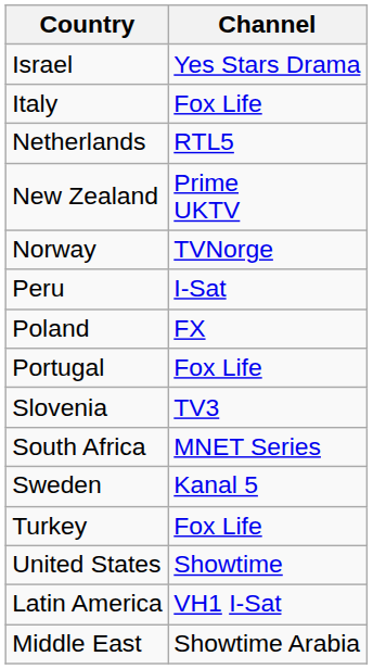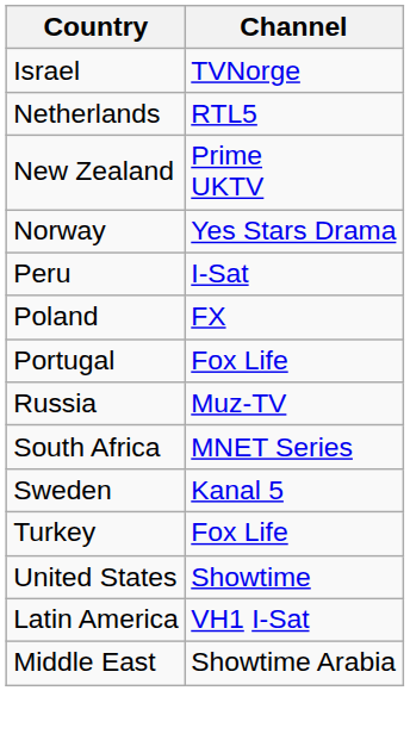Israel | Channel: Yes Stars Drama -> TVNorge
- row: Italy | Fox Life
Norway | Channel: TVNorge -> Yes Stars Drama
+ row: Russia | Muz-TV
- row: Slovenia | TV3
